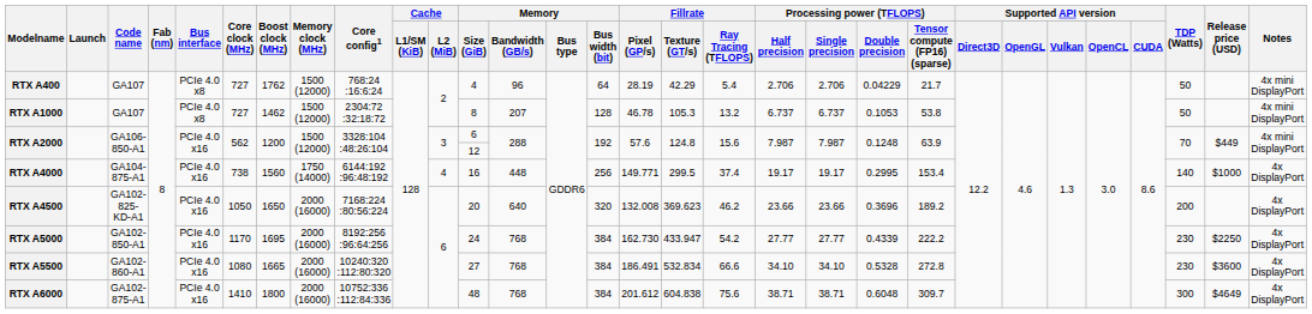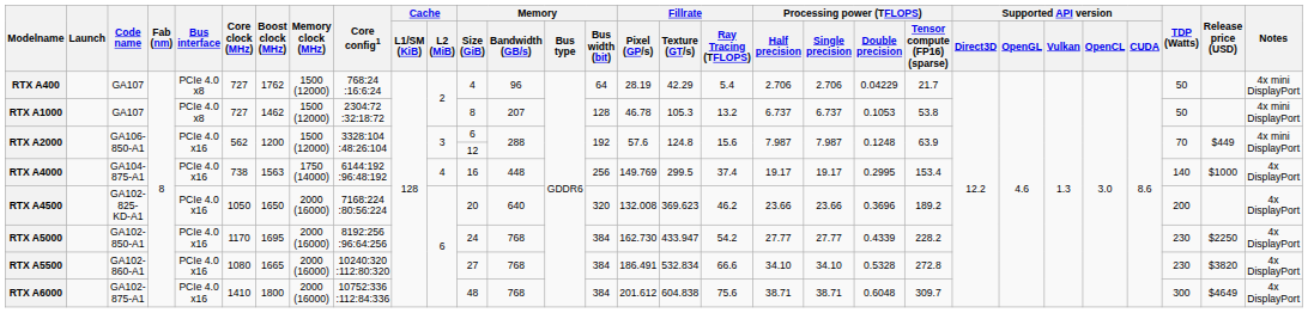RTX A4000 | Boost clock (MHz): 1560 -> 1563
RTX A4000 | Fillrate / Pixel (GP/s): 149.771 -> 149.769
RTX A5000 | Processing power (TFLOPS) / Tensor compute (FP16) (sparse): 222.2 -> 228.2
RTX A5500 | Release price (USD): $3600 -> $3820
